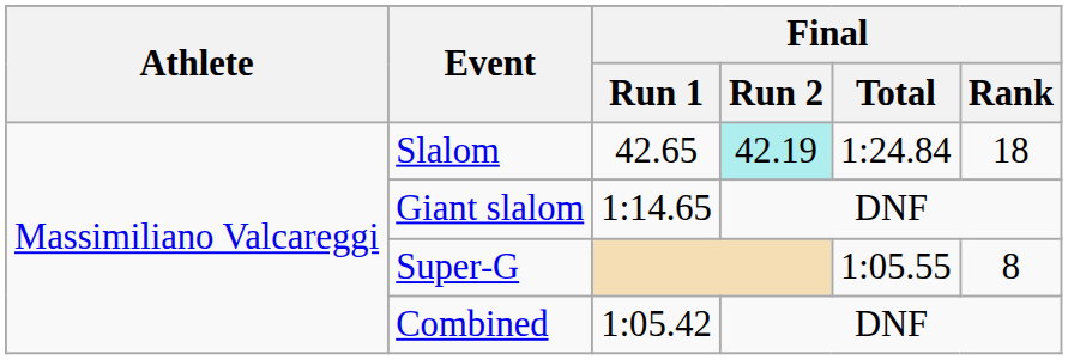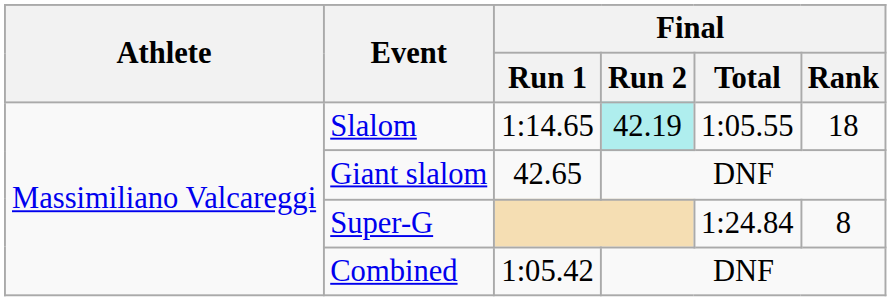Slalom | Final / Run 1: 42.65 -> 1:14.65
Slalom | Final / Total: 1:24.84 -> 1:05.55
Giant slalom | Final / Run 1: 1:14.65 -> 42.65
Super-G | Final / Total: 1:05.55 -> 1:24.84
